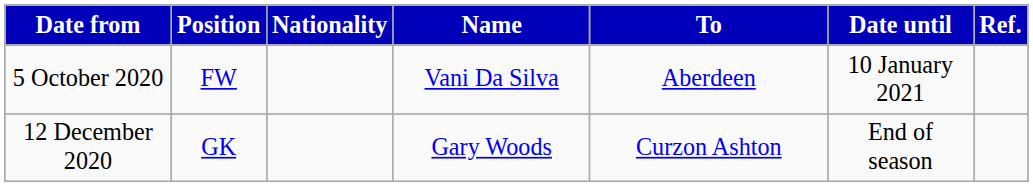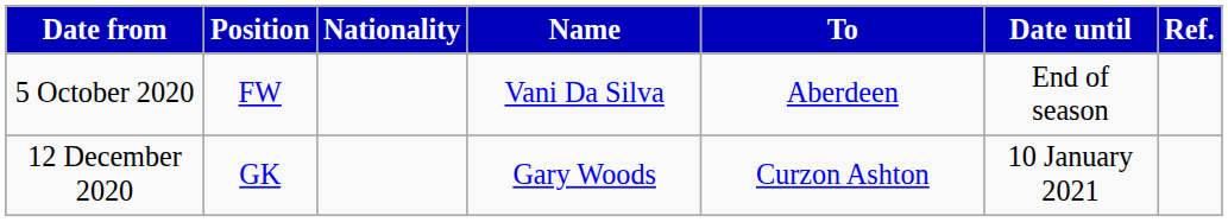5 October 2020 | Date until: 10 January 2021 -> End of season
12 December 2020 | Date until: End of season -> 10 January 2021
